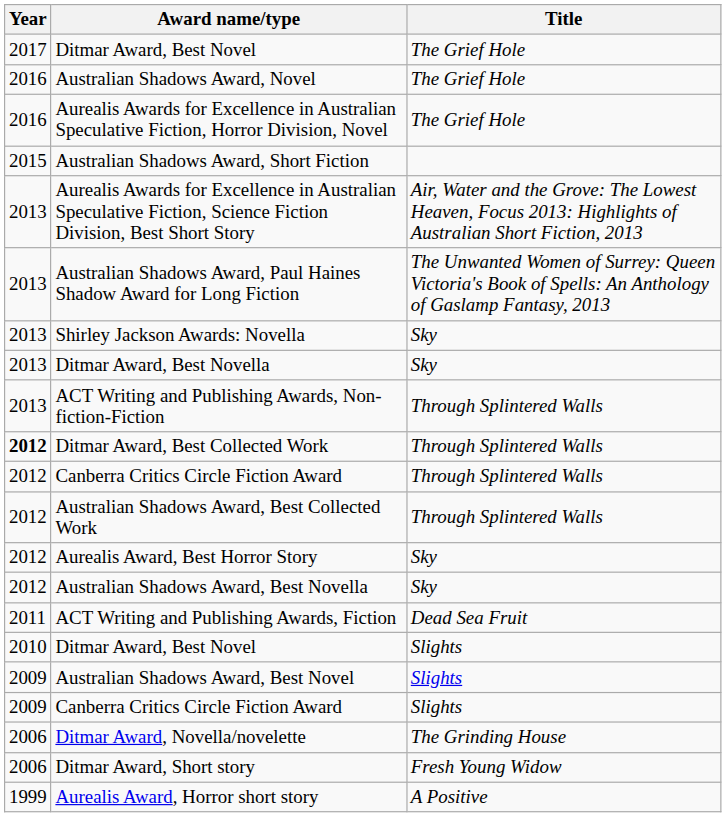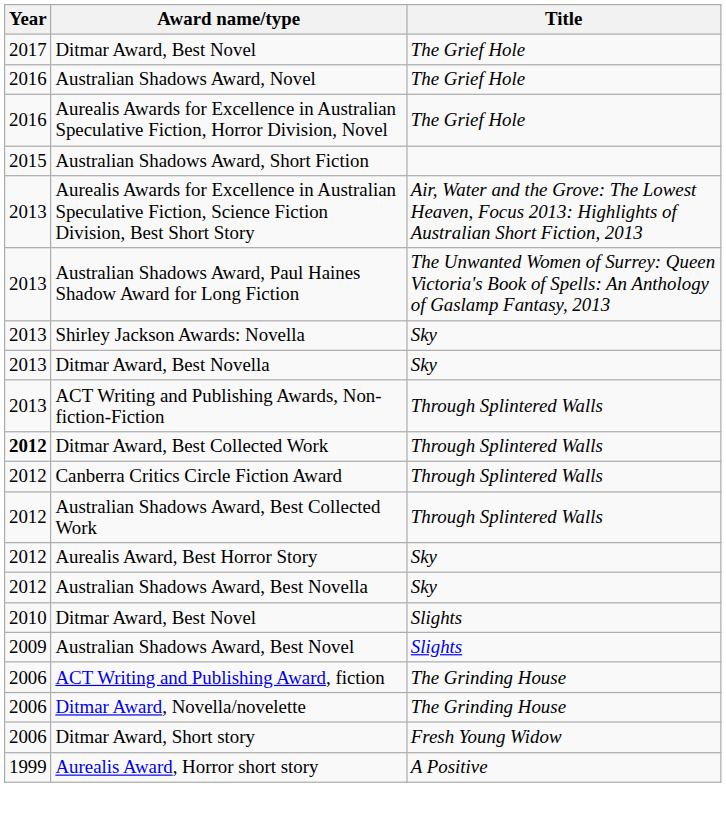- row: 2011 | ACT Writing and Publishing Awards, Fiction | Dead Sea Fruit
- row: 2009 | Canberra Critics Circle Fiction Award | Slights
+ row: 2006 | ACT Writing and Publishing Award, fiction | The Grinding House
